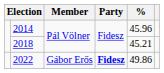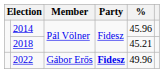2022 | %: 49.86 -> 49.96
